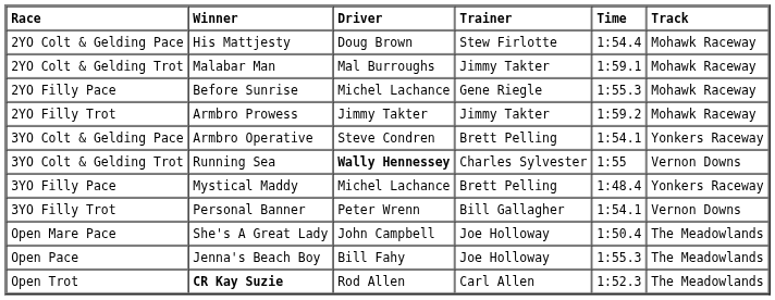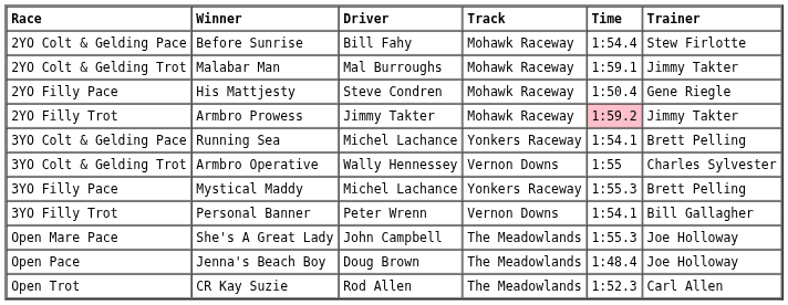columns swapped: Trainer <-> Track
2YO Colt & Gelding Pace | Winner: His Mattjesty -> Before Sunrise
2YO Colt & Gelding Pace | Driver: Doug Brown -> Bill Fahy
2YO Filly Pace | Winner: Before Sunrise -> His Mattjesty
2YO Filly Pace | Driver: Michel Lachance -> Steve Condren
2YO Filly Pace | Time: 1:55.3 -> 1:50.4
2YO Filly Trot | Time: no background -> pink background
3YO Colt & Gelding Pace | Winner: Armbro Operative -> Running Sea
3YO Colt & Gelding Pace | Driver: Steve Condren -> Michel Lachance
3YO Colt & Gelding Trot | Winner: Running Sea -> Armbro Operative
3YO Colt & Gelding Trot | Driver: bold -> normal
3YO Filly Pace | Time: 1:48.4 -> 1:55.3
Open Mare Pace | Time: 1:50.4 -> 1:55.3
Open Pace | Driver: Bill Fahy -> Doug Brown
Open Pace | Time: 1:55.3 -> 1:48.4
Open Trot | Winner: bold -> normal
